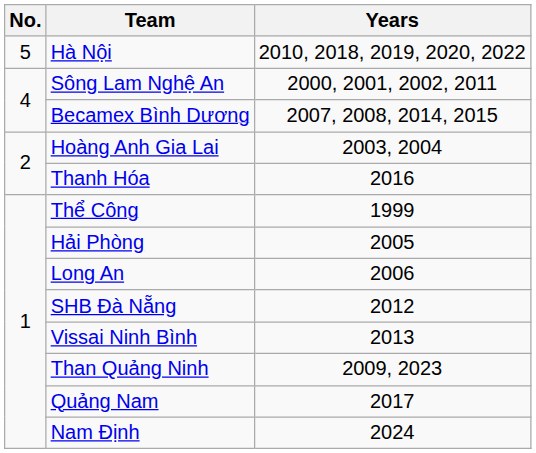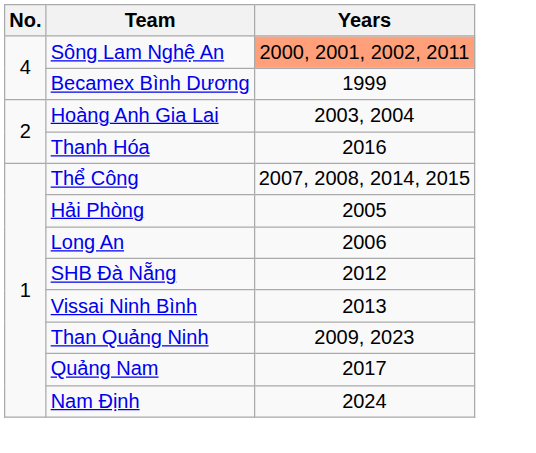- row: 5 | Hà Nội | 2010, 2018, 2019, 2020, 2022
Sông Lam Nghệ An | Years: no background -> lightsalmon background
Becamex Bình Dương | Years: 2007, 2008, 2014, 2015 -> 1999
Thể Công | Years: 1999 -> 2007, 2008, 2014, 2015
